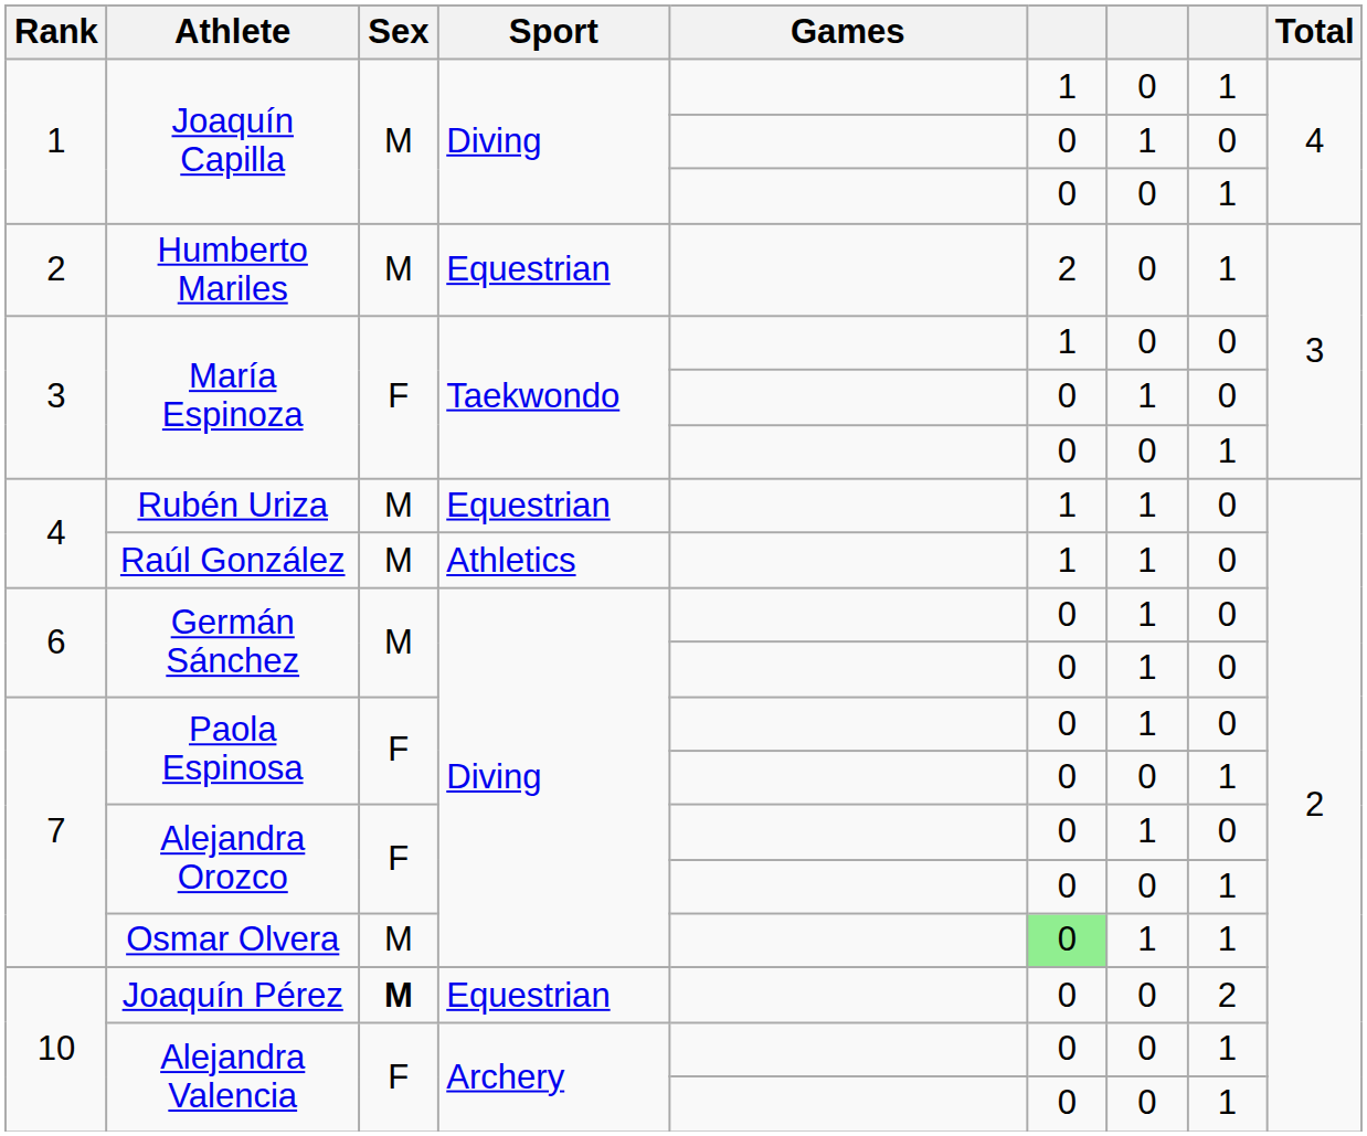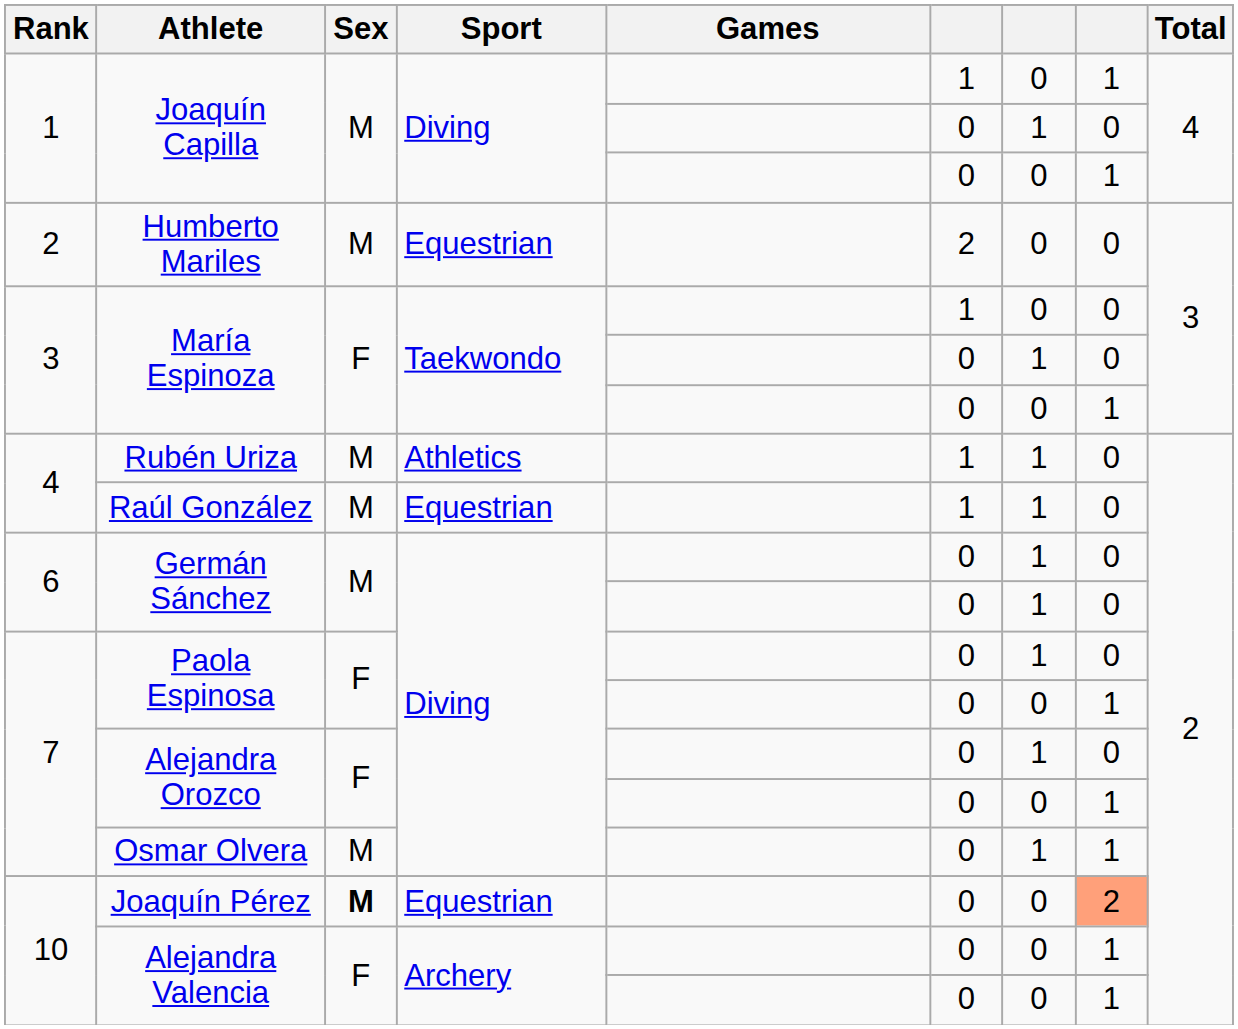Humberto Mariles | column 8: 1 -> 0
Rubén Uriza | Sport: Equestrian -> Athletics
Raúl González | Sport: Athletics -> Equestrian
Osmar Olvera | column 6: lightgreen background -> no background
Joaquín Pérez | column 8: no background -> lightsalmon background
